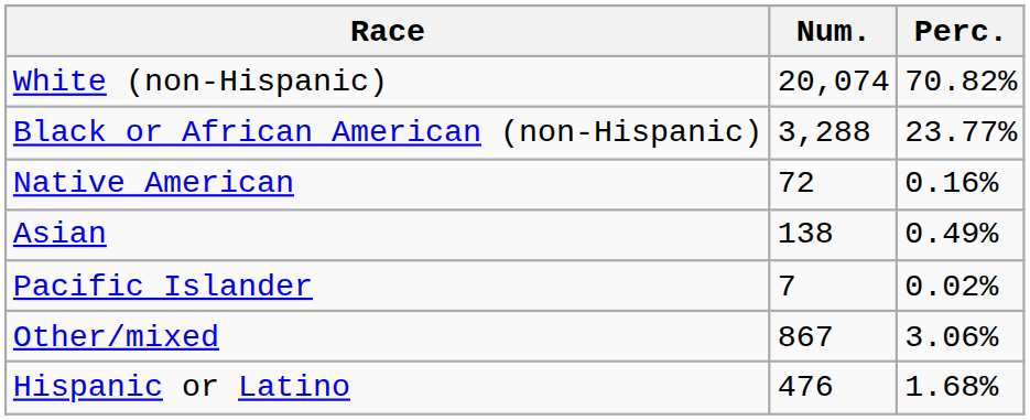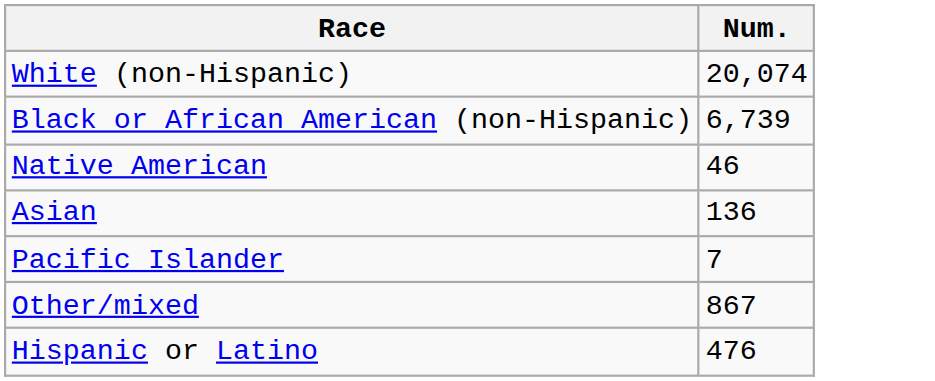- column: Perc. | 70.82% | 23.77% | 0.16% | 0.49% | 0.02% | 3.06% | 1.68%
Black or African American (non-Hispanic) | Num.: 3,288 -> 6,739
Native American | Num.: 72 -> 46
Asian | Num.: 138 -> 136
